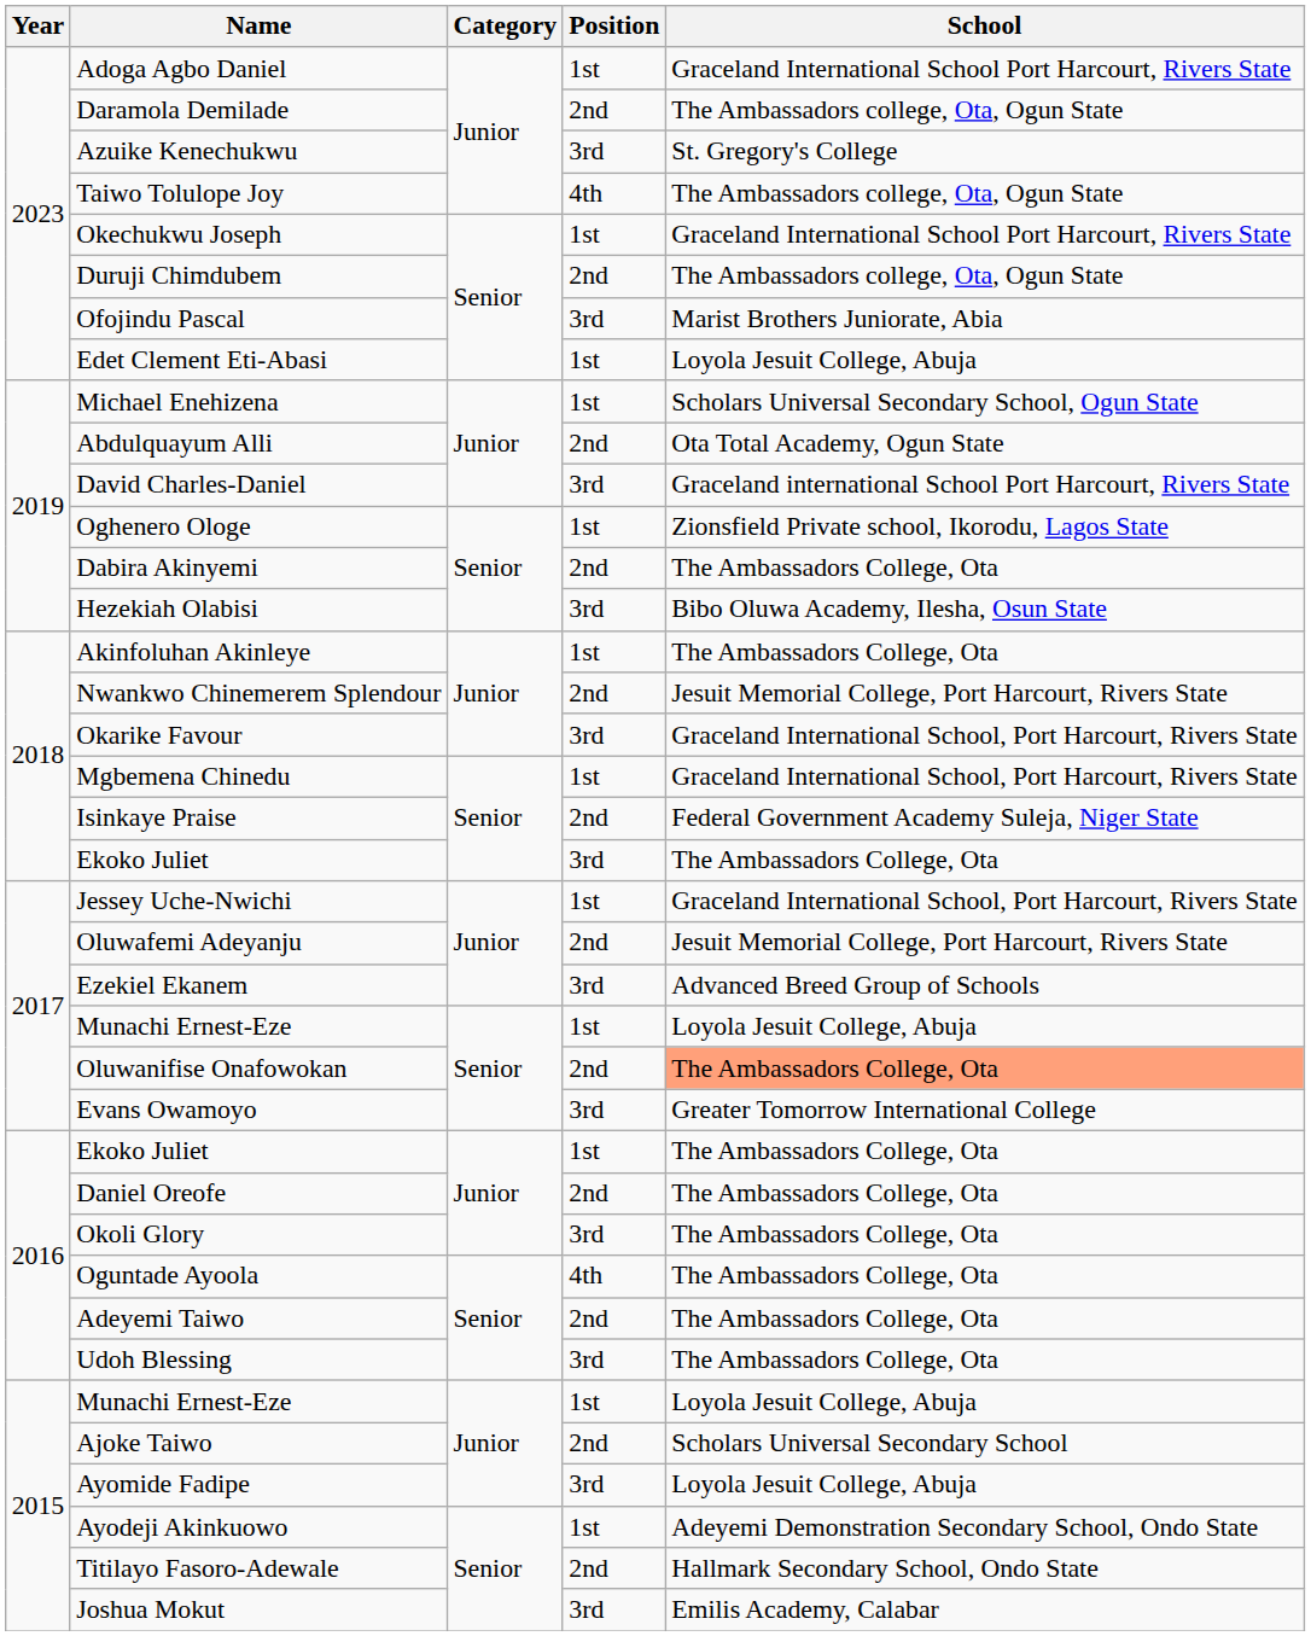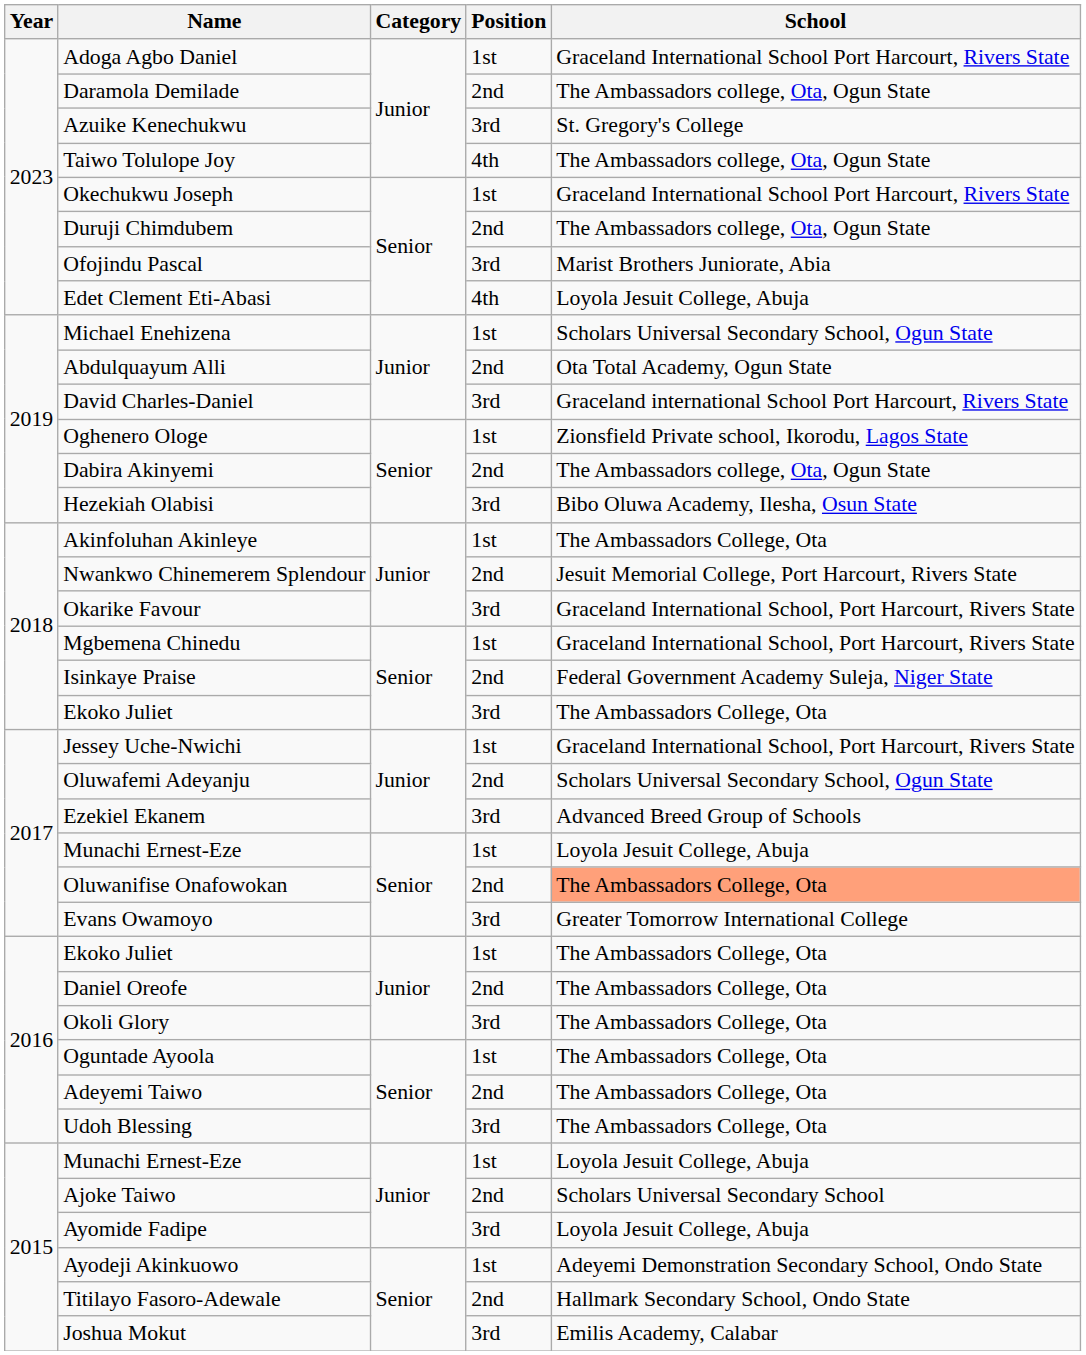Edet Clement Eti-Abasi | Position: 1st -> 4th
Dabira Akinyemi | School: The Ambassadors College, Ota -> The Ambassadors college, Ota, Ogun State
Oluwafemi Adeyanju | School: Jesuit Memorial College, Port Harcourt, Rivers State -> Scholars Universal Secondary School, Ogun State
Oguntade Ayoola | Position: 4th -> 1st
